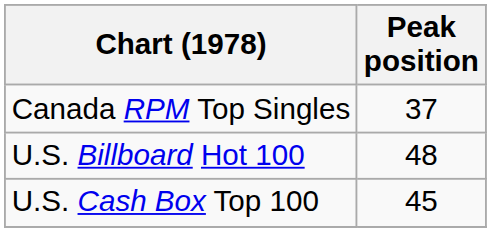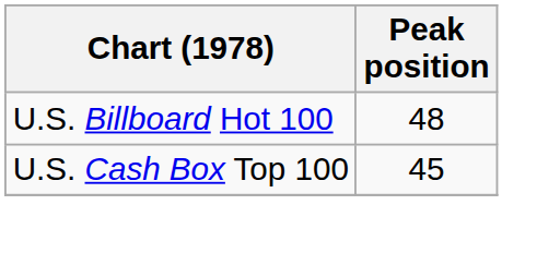- row: Canada RPM Top Singles | 37
